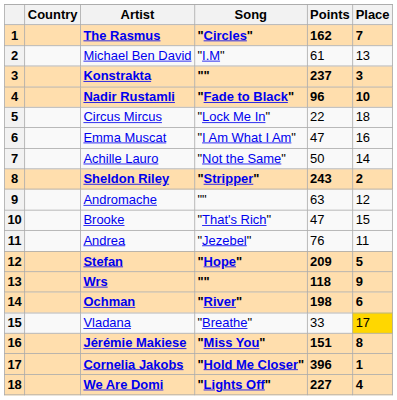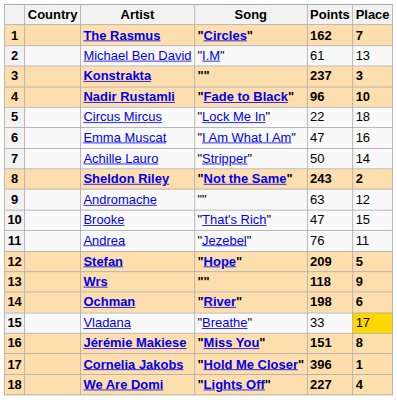Achille Lauro | Song: "Not the Same" -> "Stripper"
Sheldon Riley | Song: "Stripper" -> "Not the Same"
